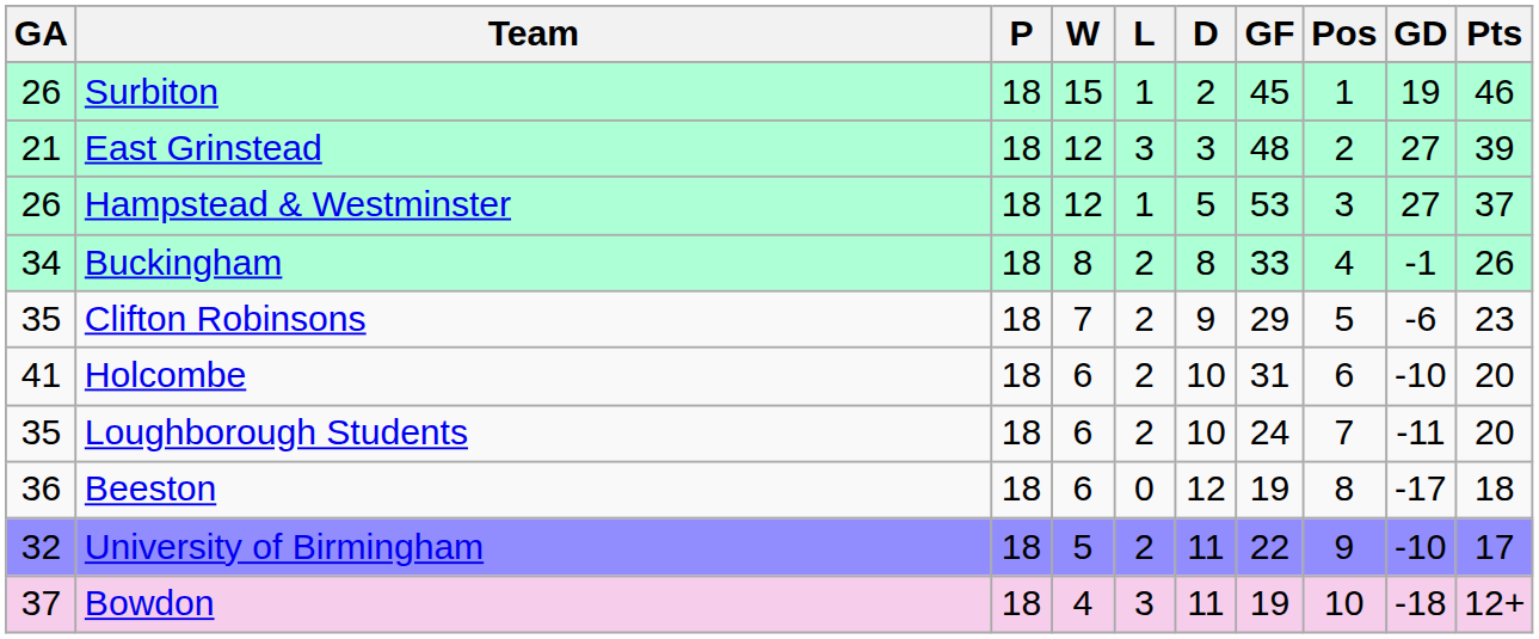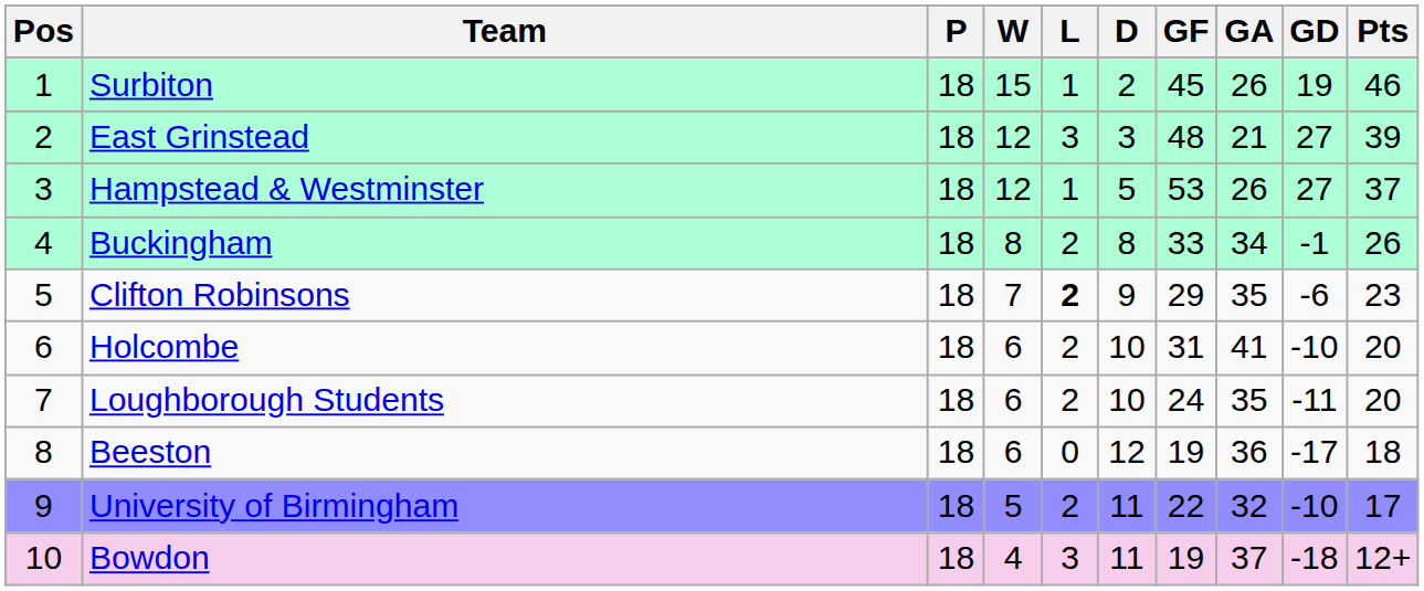columns swapped: Pos <-> GA
Clifton Robinsons | L: normal -> bold
